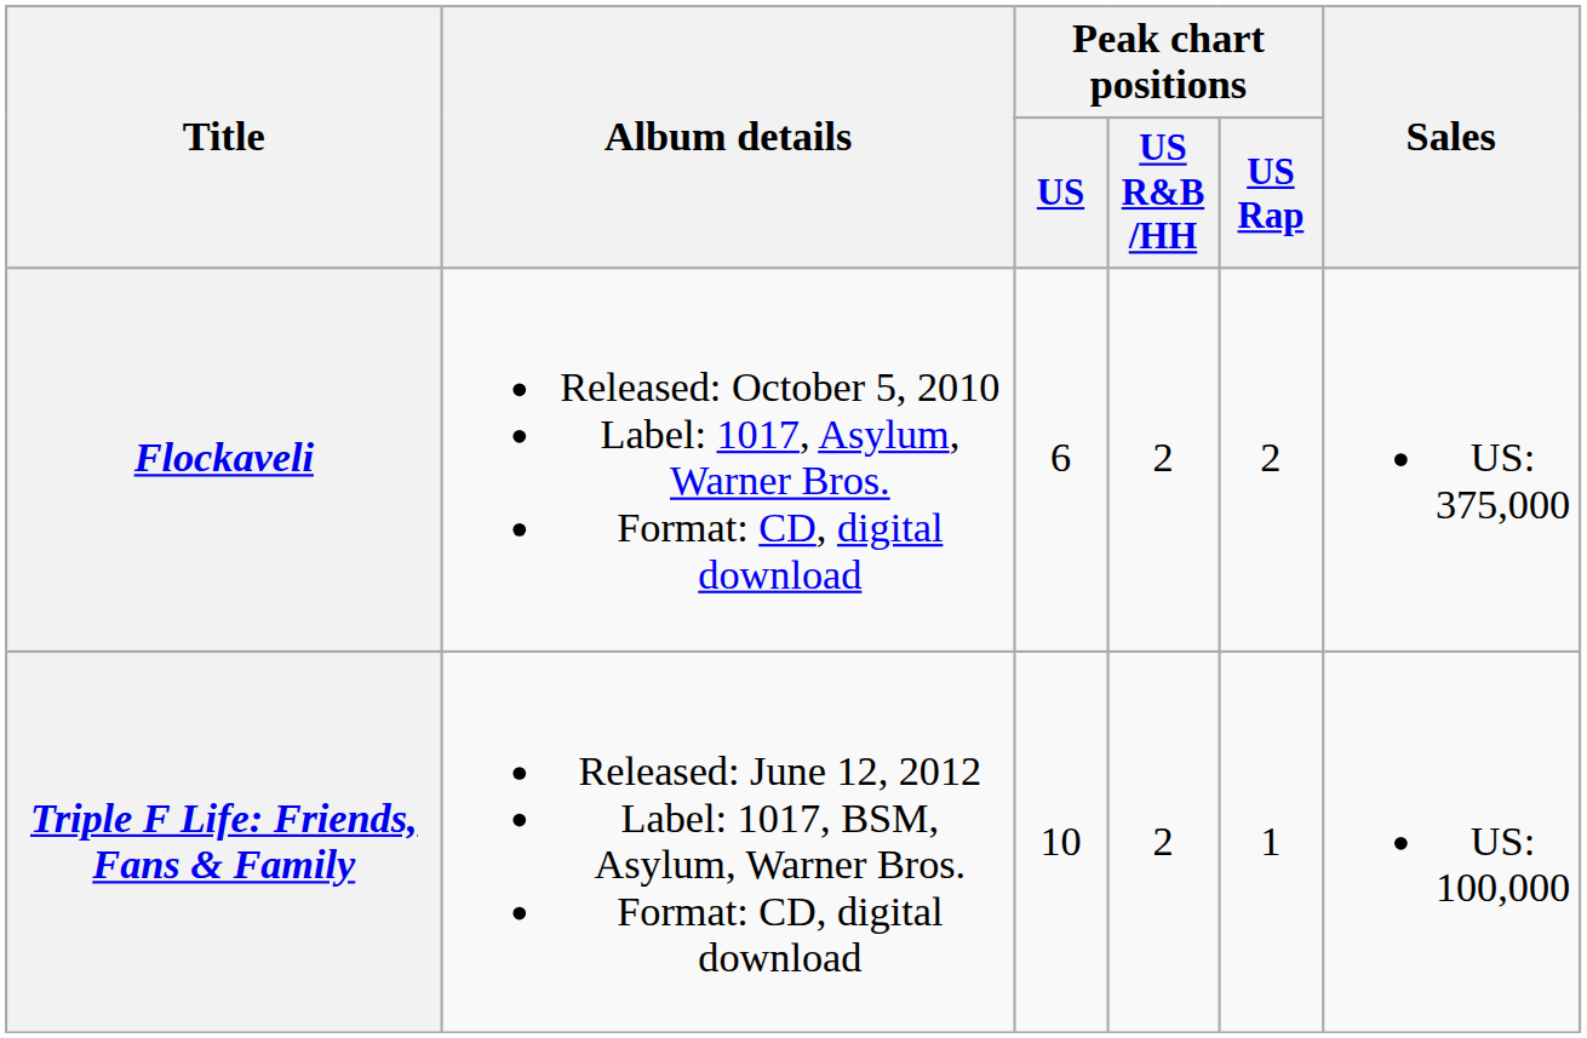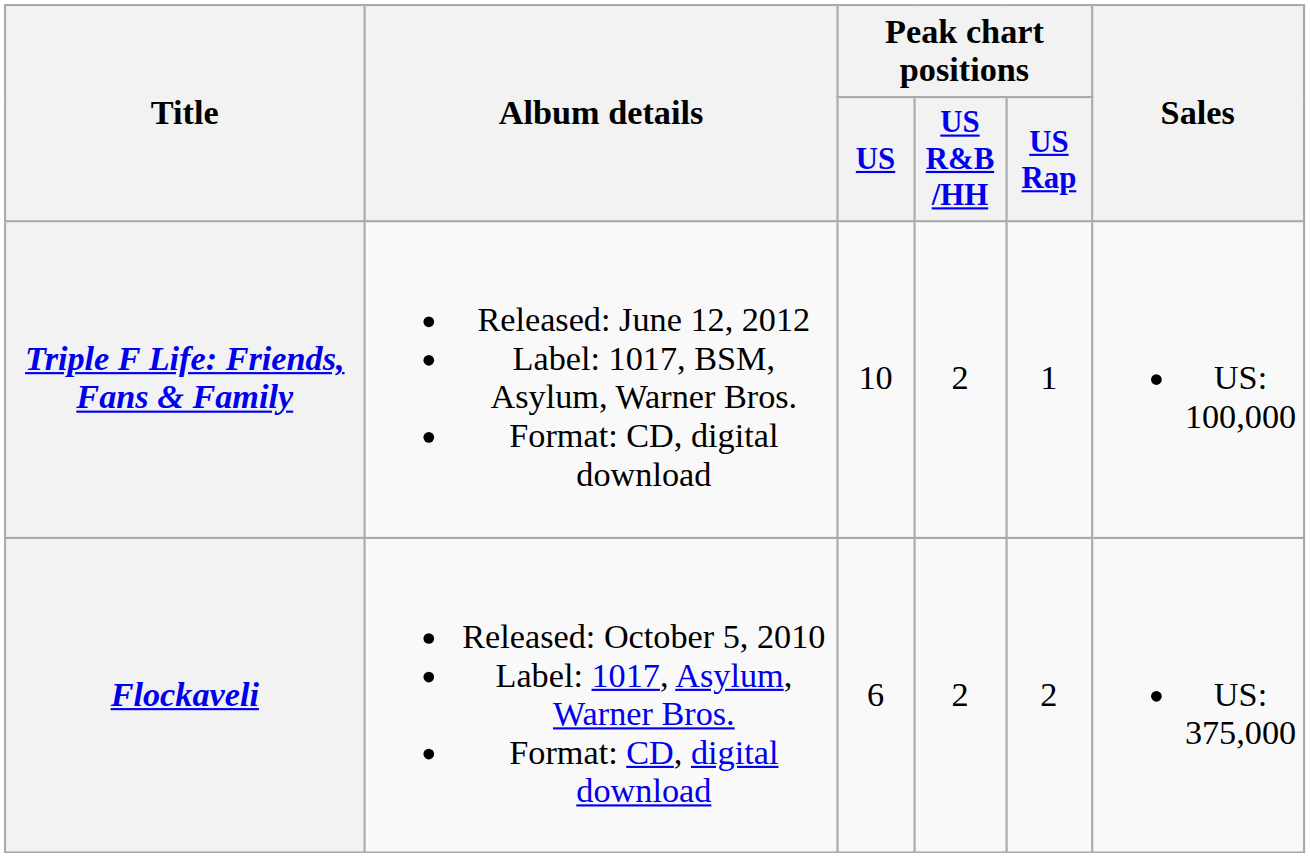rows swapped: Flockaveli <-> Triple F Life: Friends, Fans & Family
